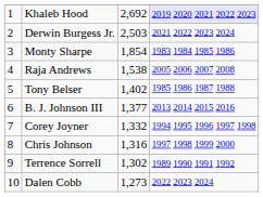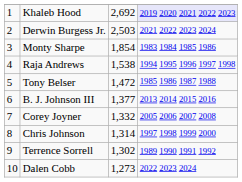Raja Andrews | column 4: 2005 2006 2007 2008 -> 1994 1995 1996 1997 1998
Tony Belser | column 3: 1,402 -> 1,472
Corey Joyner | column 4: 1994 1995 1996 1997 1998 -> 2005 2006 2007 2008
Chris Johnson | column 3: 1,316 -> 1,314
